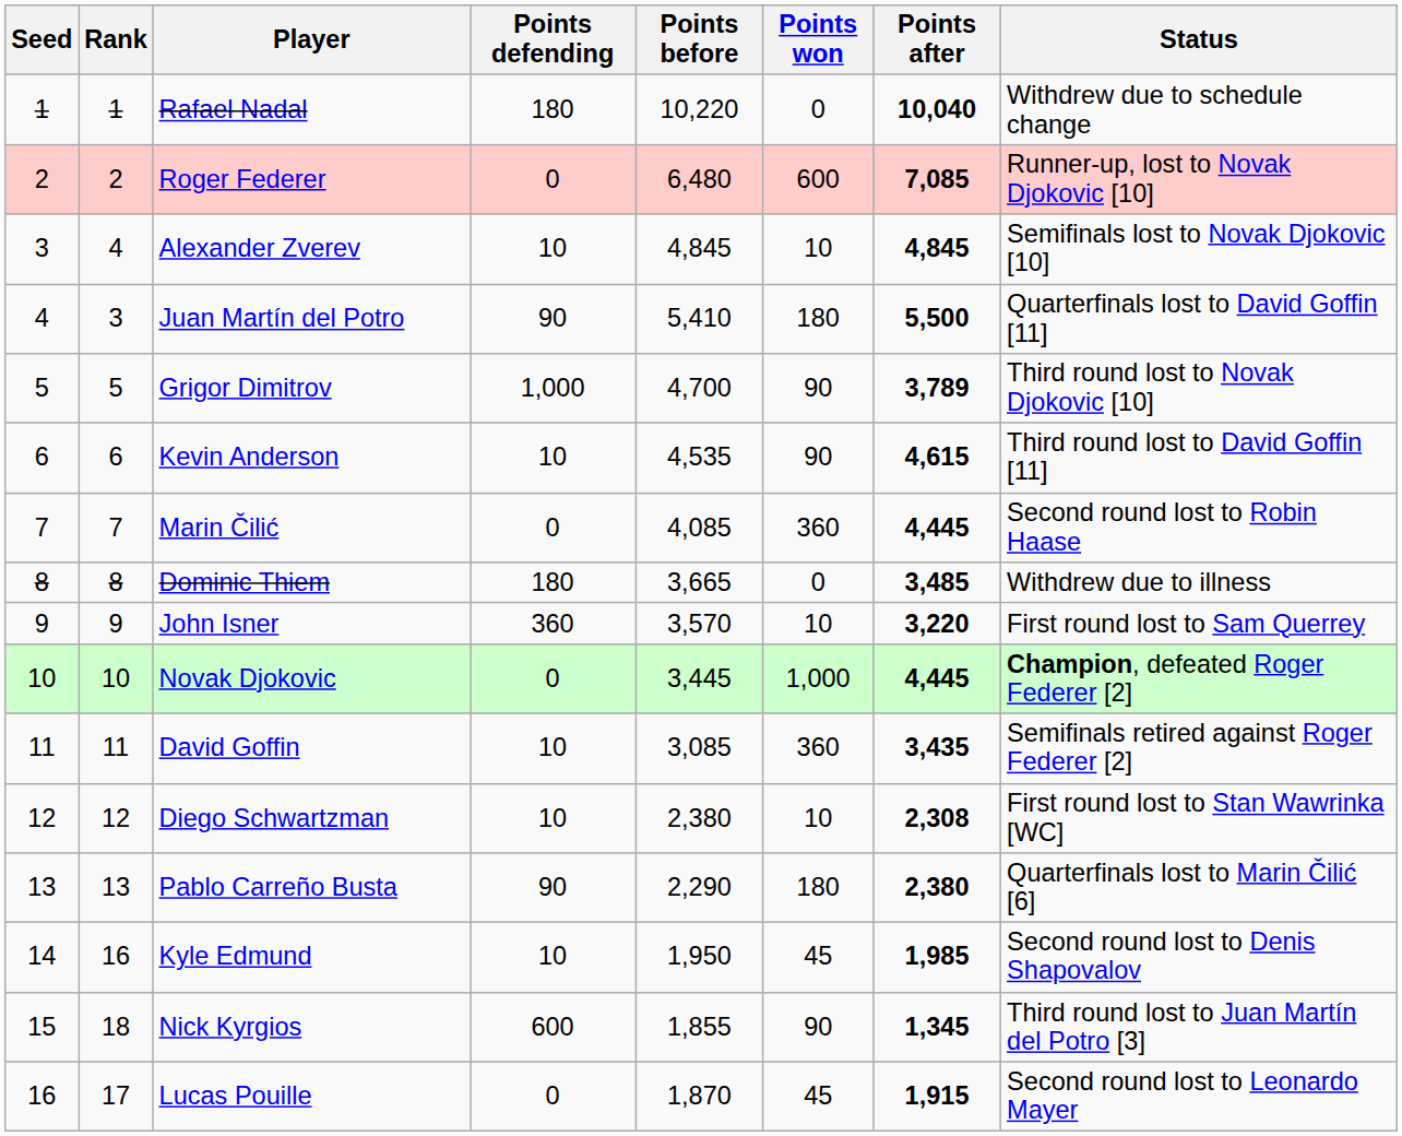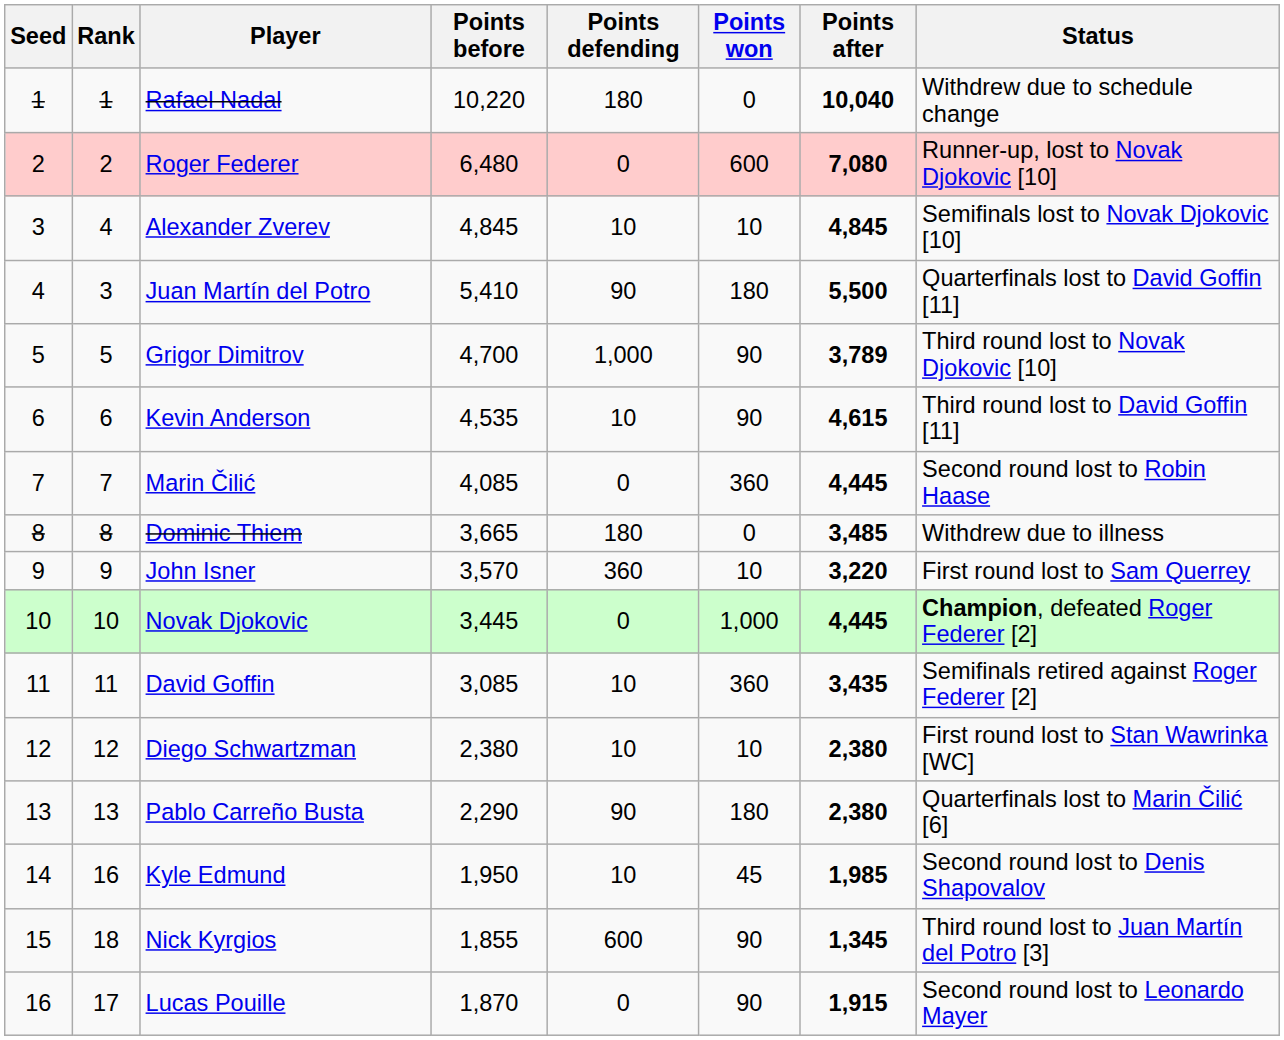columns swapped: Points before <-> Points defending
Roger Federer | Points after: 7,085 -> 7,080
Diego Schwartzman | Points after: 2,308 -> 2,380
Lucas Pouille | Points won: 45 -> 90
